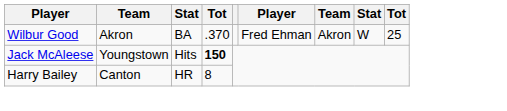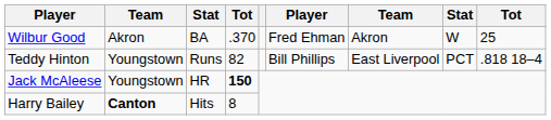+ row: Teddy Hinton | Youngstown | Runs | 82 | Bill Phillips | East Liverpool | PCT | .818 18–4
Jack McAleese | column 3: Hits -> HR
Harry Bailey | column 2: normal -> bold
Harry Bailey | column 3: HR -> Hits
